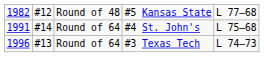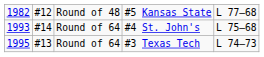#4 St. John's | column 1: 1991 -> 1993
#3 Texas Tech | column 1: 1996 -> 1995
